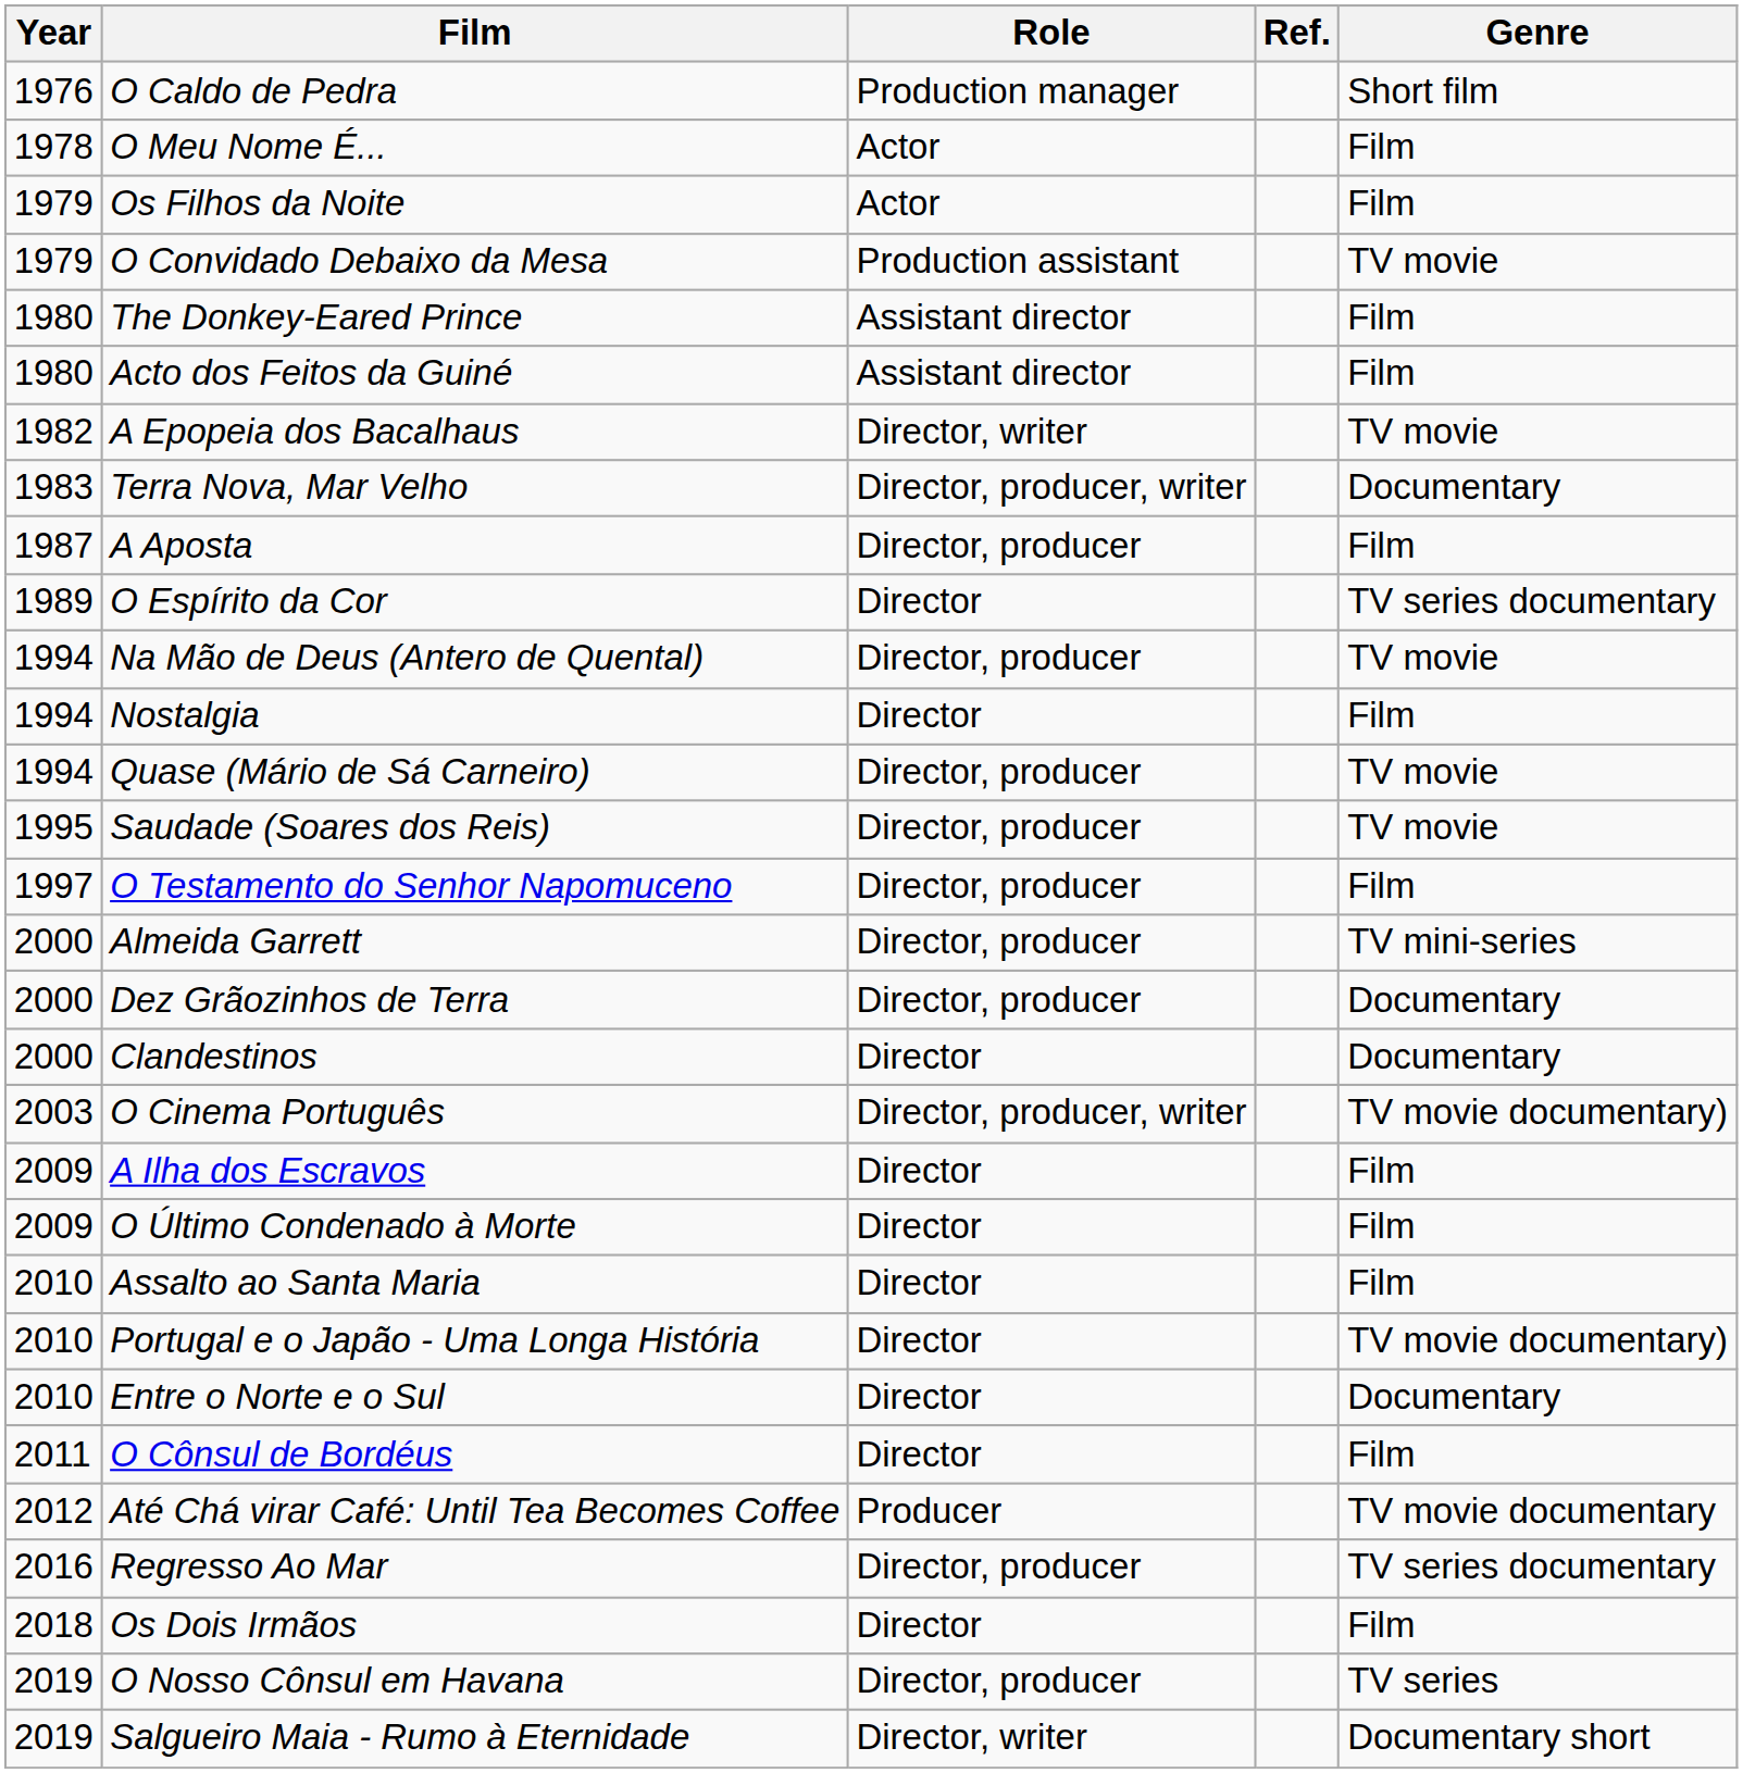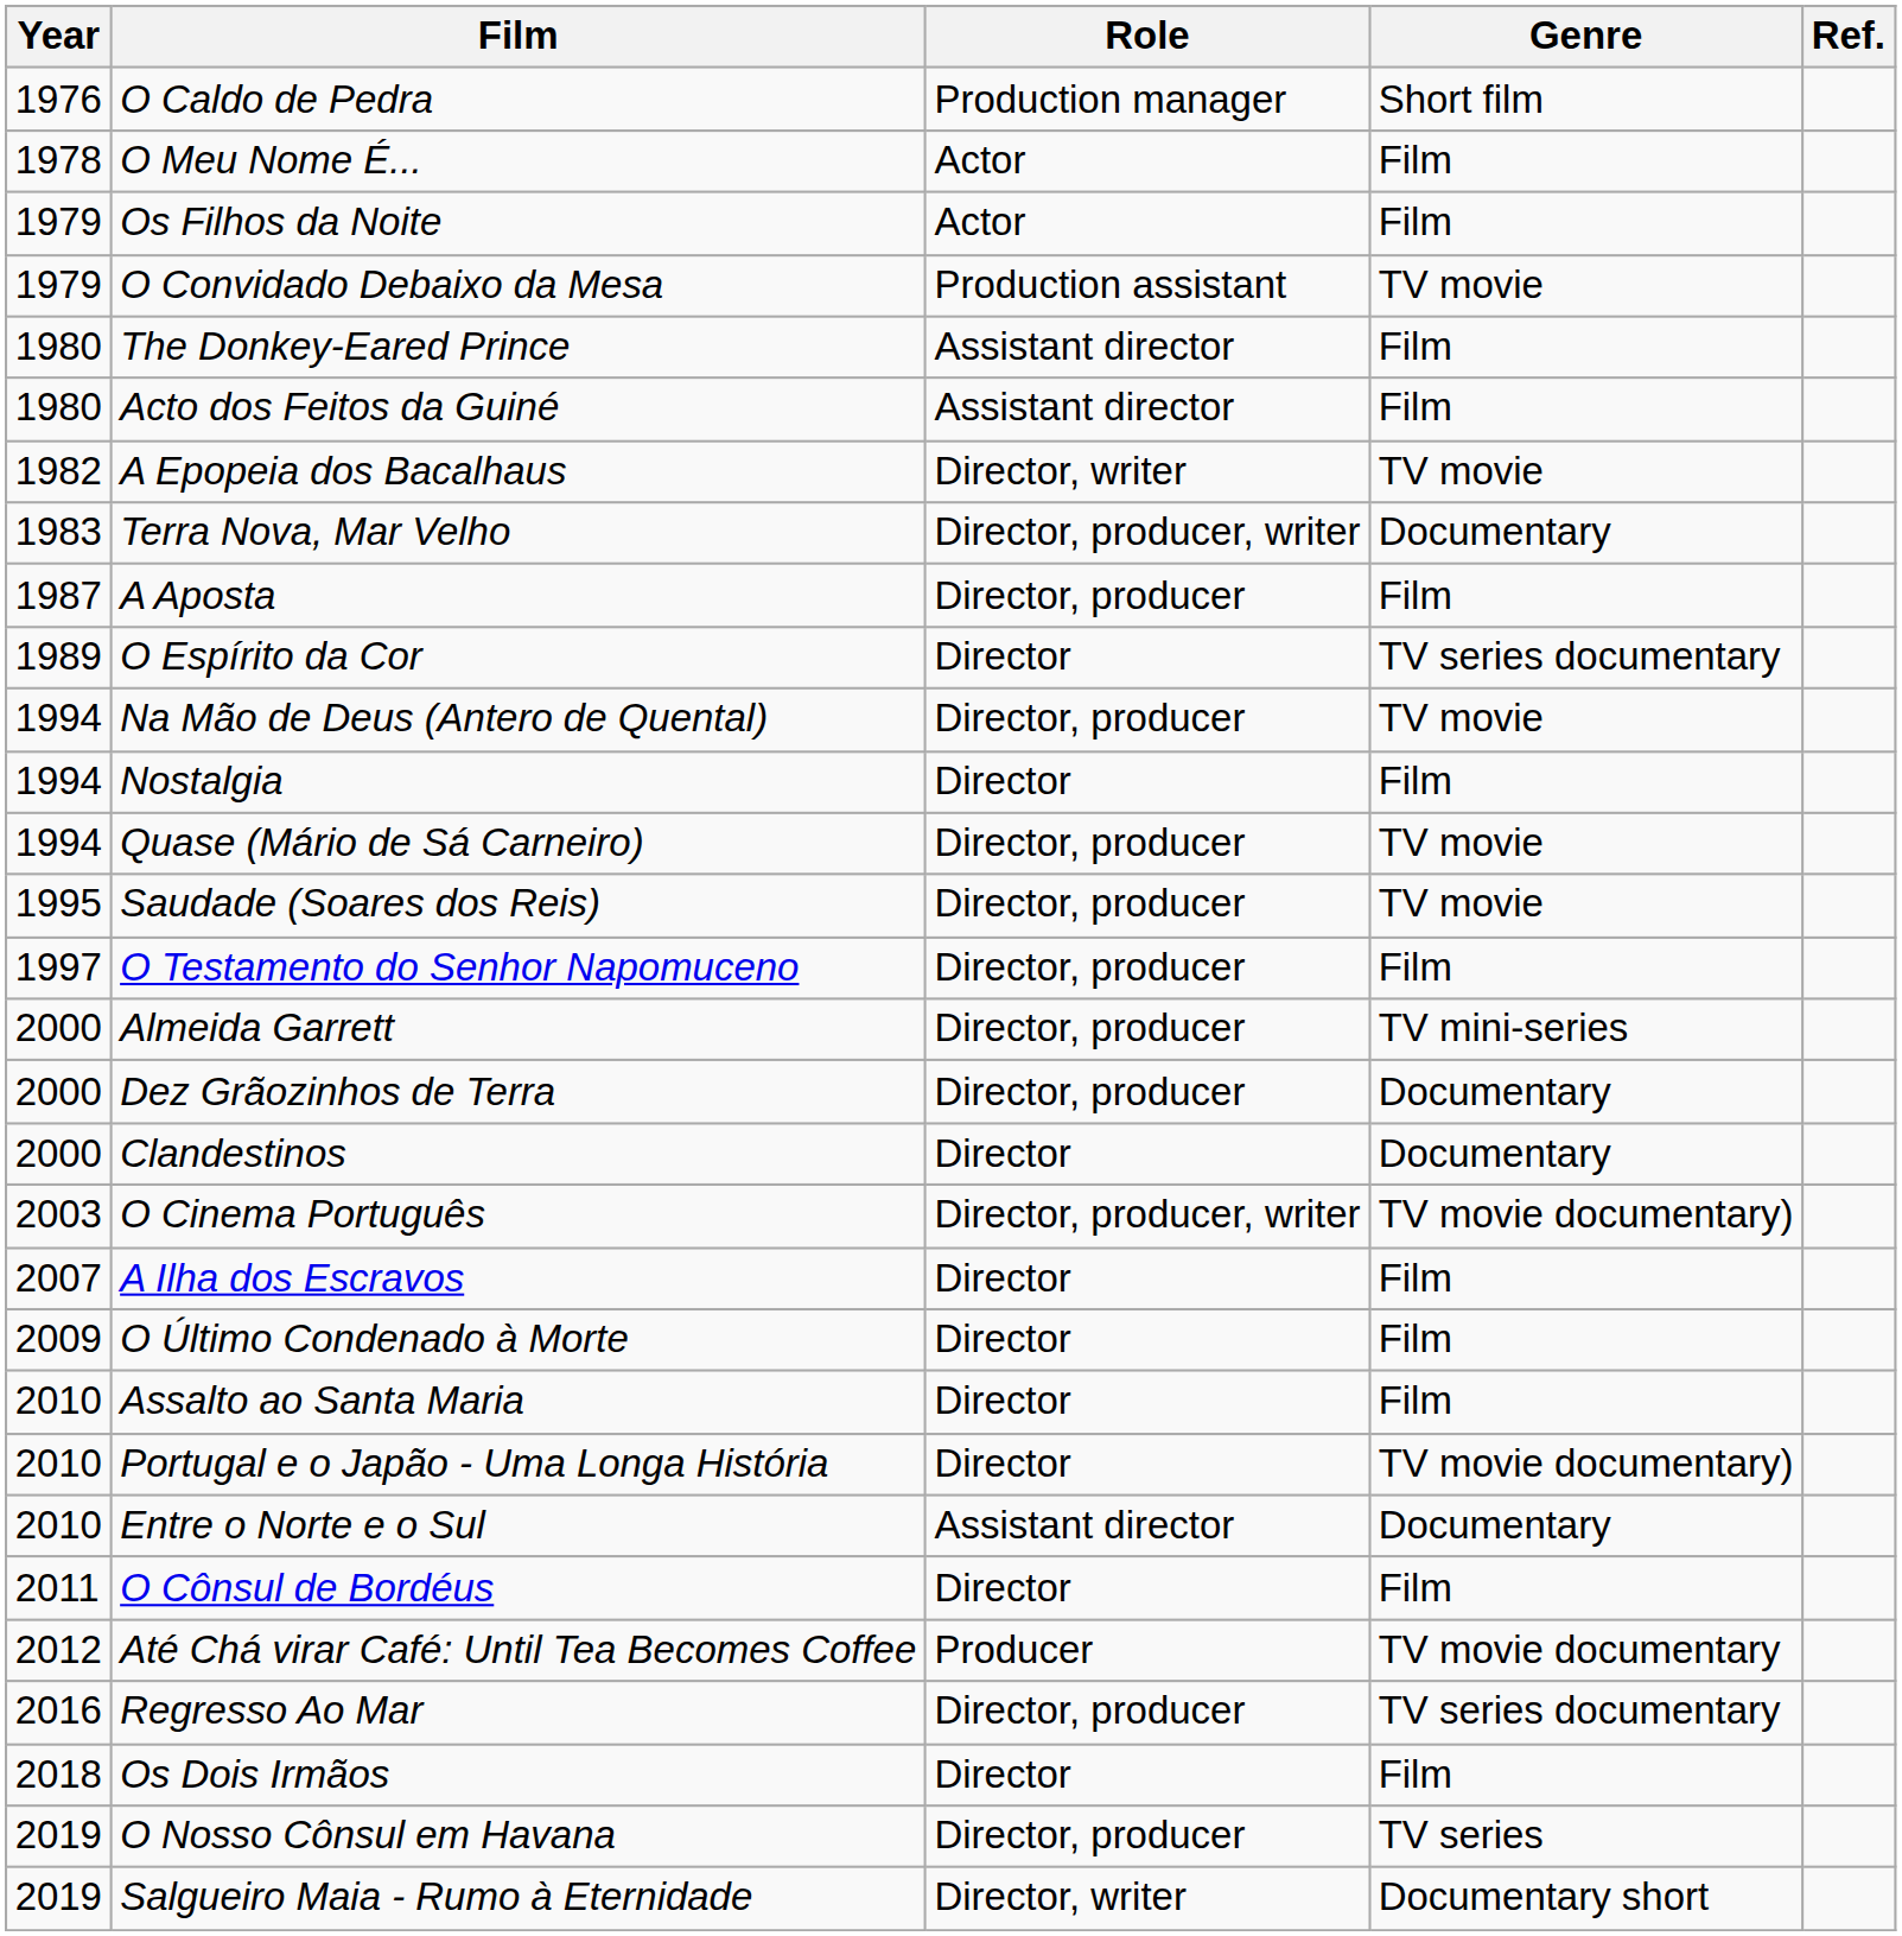columns swapped: Genre <-> Ref.
A Ilha dos Escravos | Year: 2009 -> 2007
Entre o Norte e o Sul | Role: Director -> Assistant director
